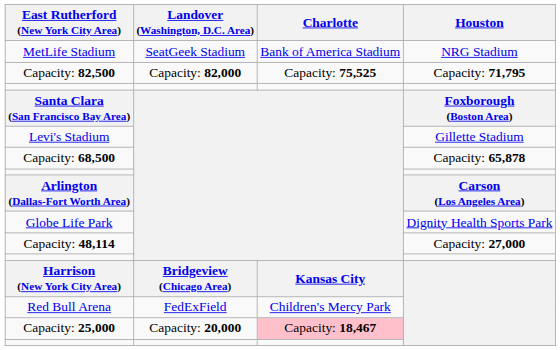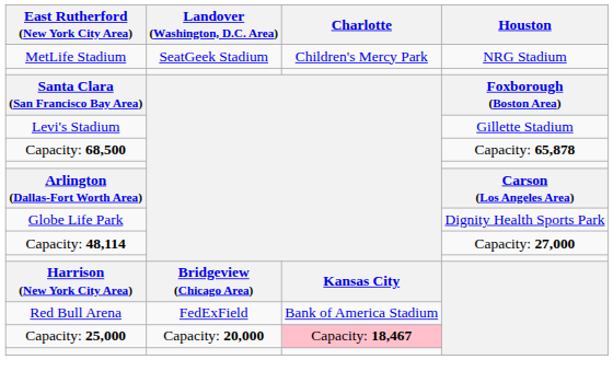MetLife Stadium | Charlotte: Bank of America Stadium -> Children's Mercy Park
- row: Capacity: 82,500 | Capacity: 82,000 | Capacity: 75,525 | Capacity: 71,795
Red Bull Arena | Charlotte: Children's Mercy Park -> Bank of America Stadium
